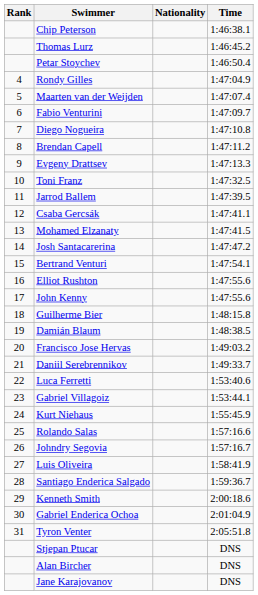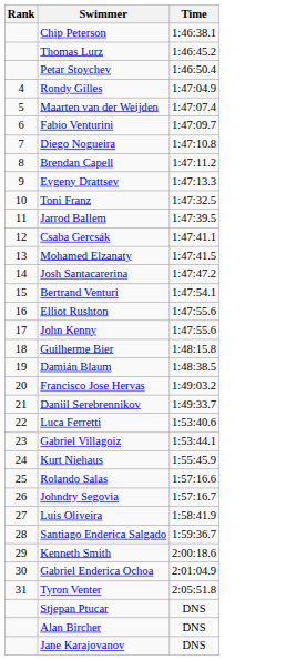- column: Nationality
